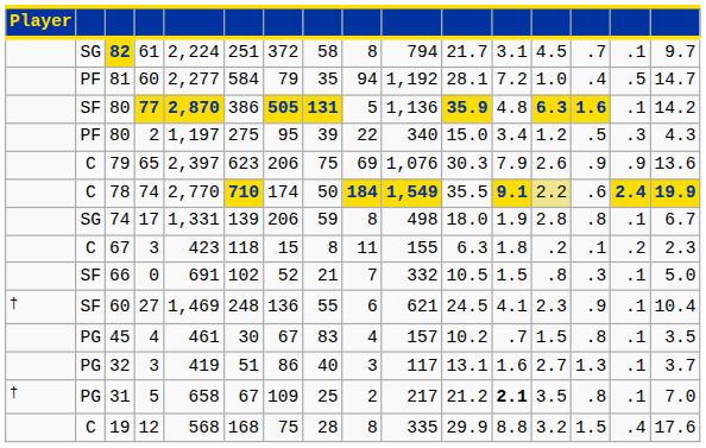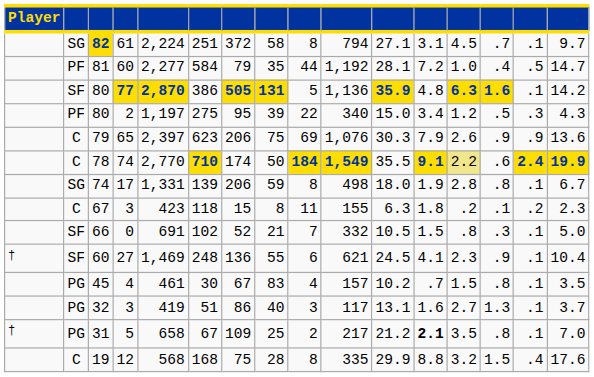82 | column 11: 21.7 -> 27.1
81 | column 9: 94 -> 44
